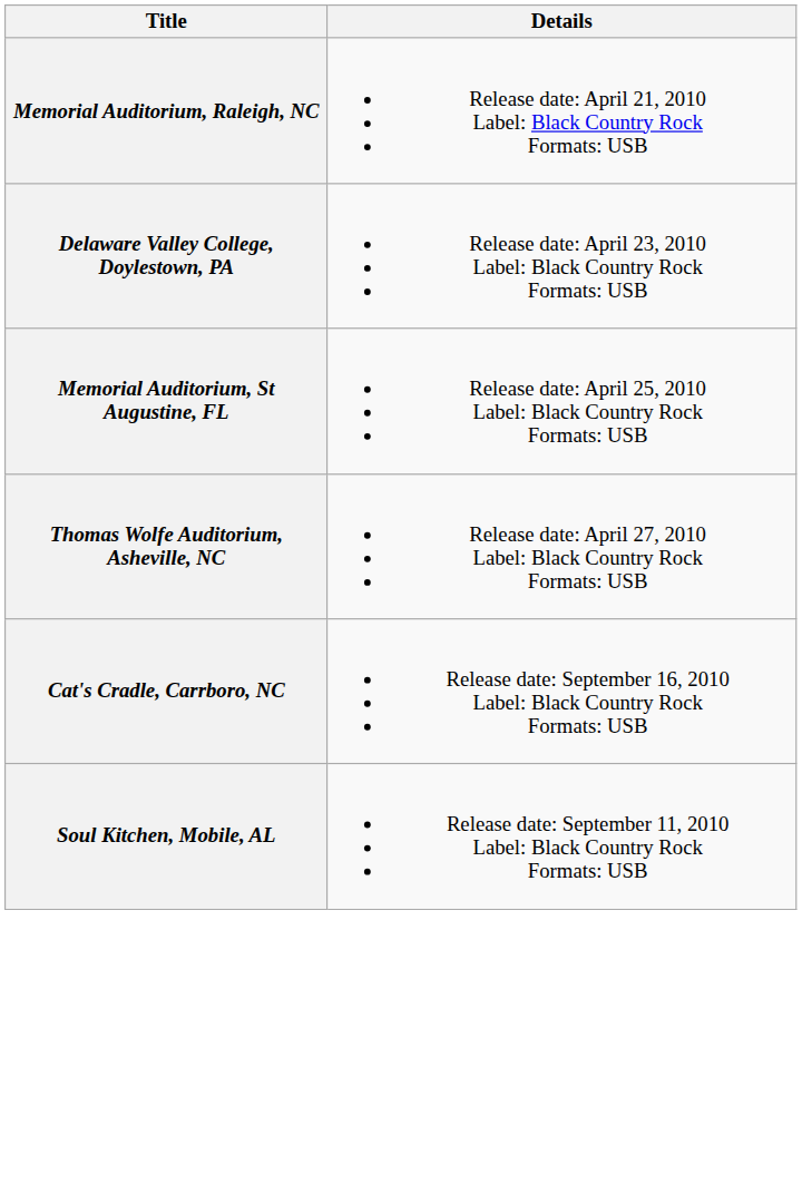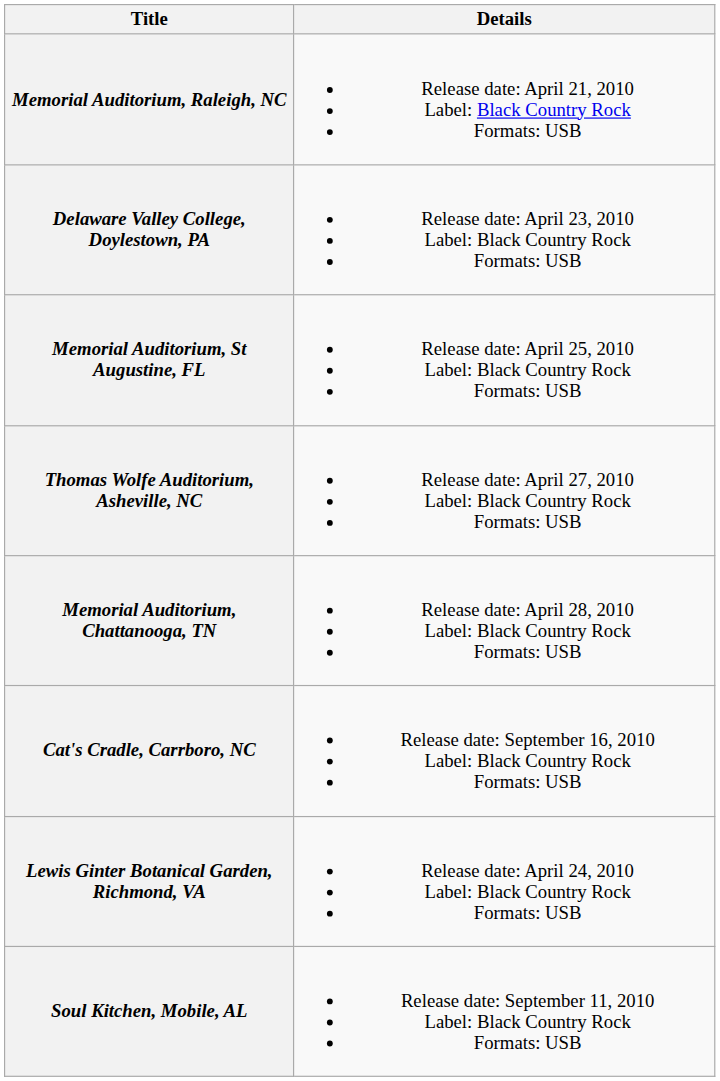+ row: Memorial Auditorium, Chattanooga, TN | Release date: April 28, 2010 Label: Black Country Rock Formats: USB
+ row: Lewis Ginter Botanical Garden, Richmond, VA | Release date: April 24, 2010 Label: Black Country Rock Formats: USB
